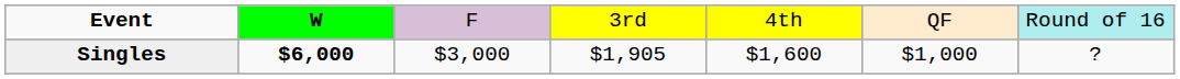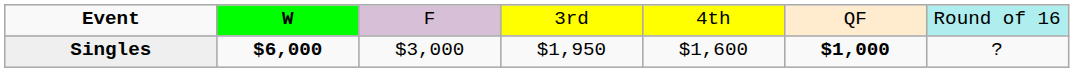Singles | column 4: $1,905 -> $1,950
Singles | column 6: normal -> bold
